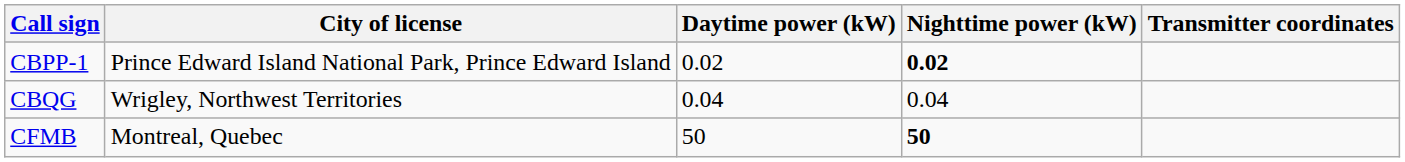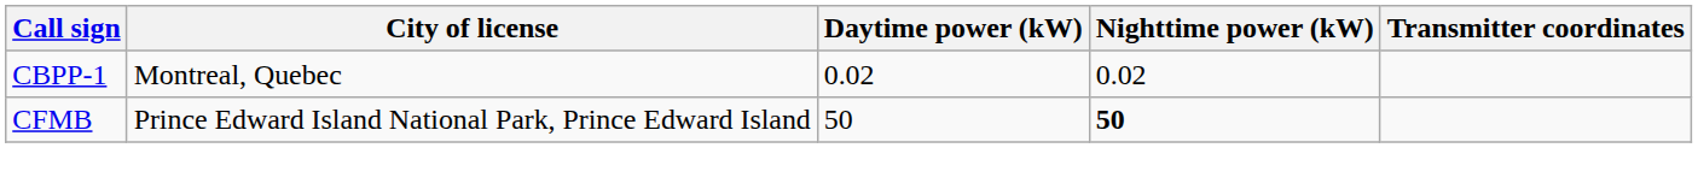CBPP-1 | City of license: Prince Edward Island National Park, Prince Edward Island -> Montreal, Quebec
CBPP-1 | Nighttime power (kW): bold -> normal
- row: CBQG | Wrigley, Northwest Territories | 0.04 | 0.04
CFMB | City of license: Montreal, Quebec -> Prince Edward Island National Park, Prince Edward Island
